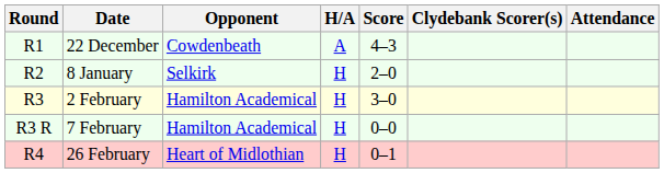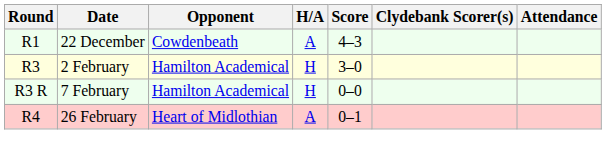- row: R2 | 8 January | Selkirk | H | 2–0
26 February | H/A: H -> A
